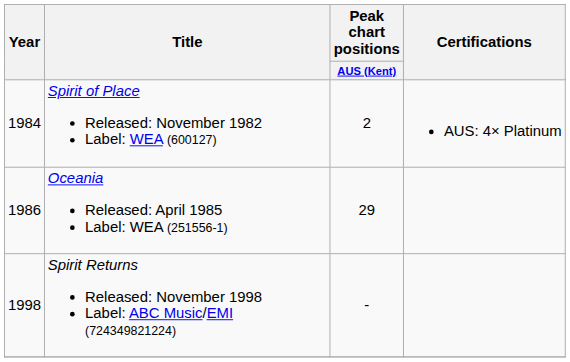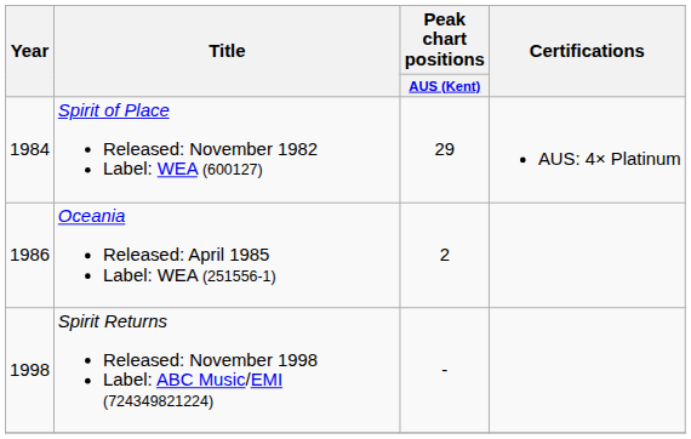Spirit of Place Released: November 1982 Label: WEA (600127) | Peak chart positions / AUS (Kent): 2 -> 29
Oceania Released: April 1985 Label: WEA (251556-1) | Peak chart positions / AUS (Kent): 29 -> 2
